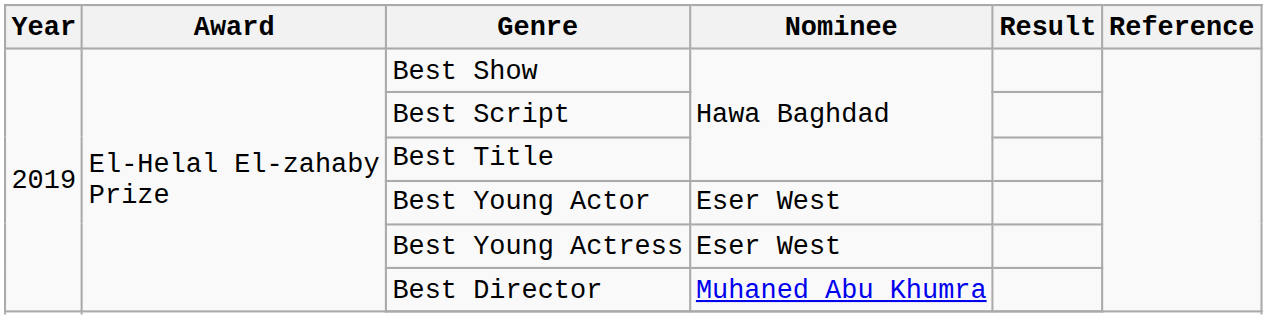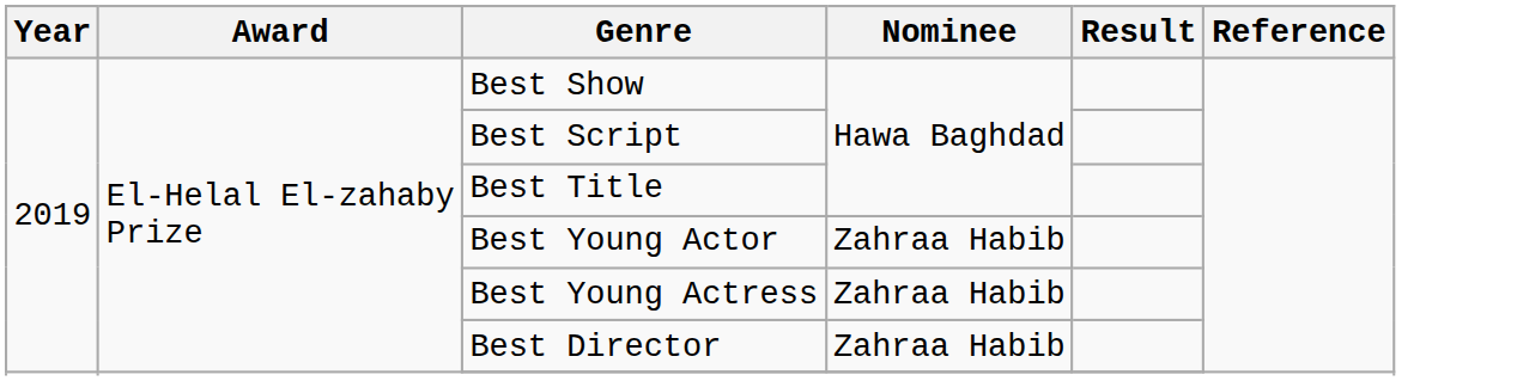Best Young Actor | Nominee: Eser West -> Zahraa Habib
Best Young Actress | Nominee: Eser West -> Zahraa Habib
Best Director | Nominee: Muhaned Abu Khumra -> Zahraa Habib
